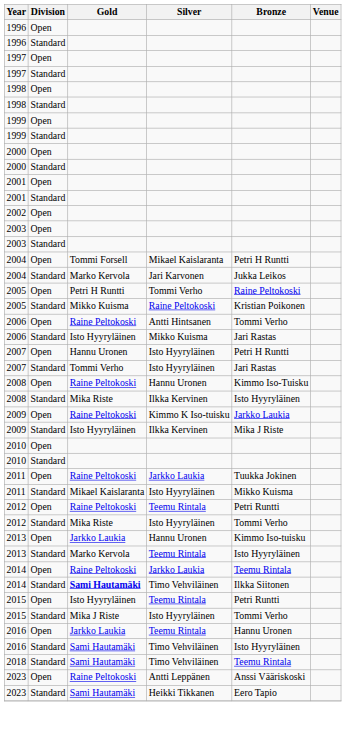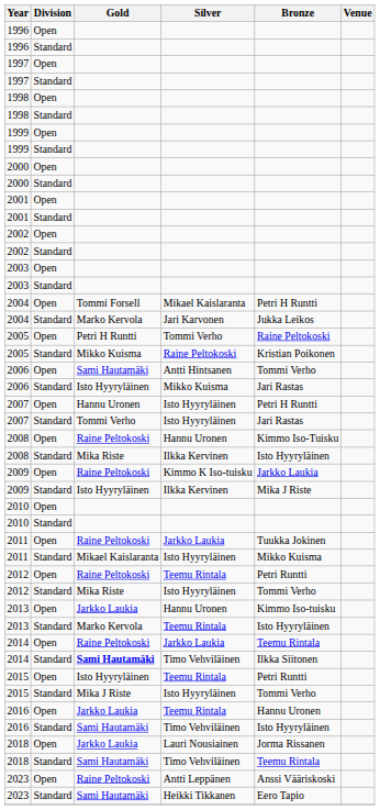+ row: 2002 | Standard
2006 / Open | Gold: Raine Peltokoski -> Sami Hautamäki
+ row: 2018 | Open | Jarkko Laukia | Lauri Nousiainen | Jorma Rissanen
